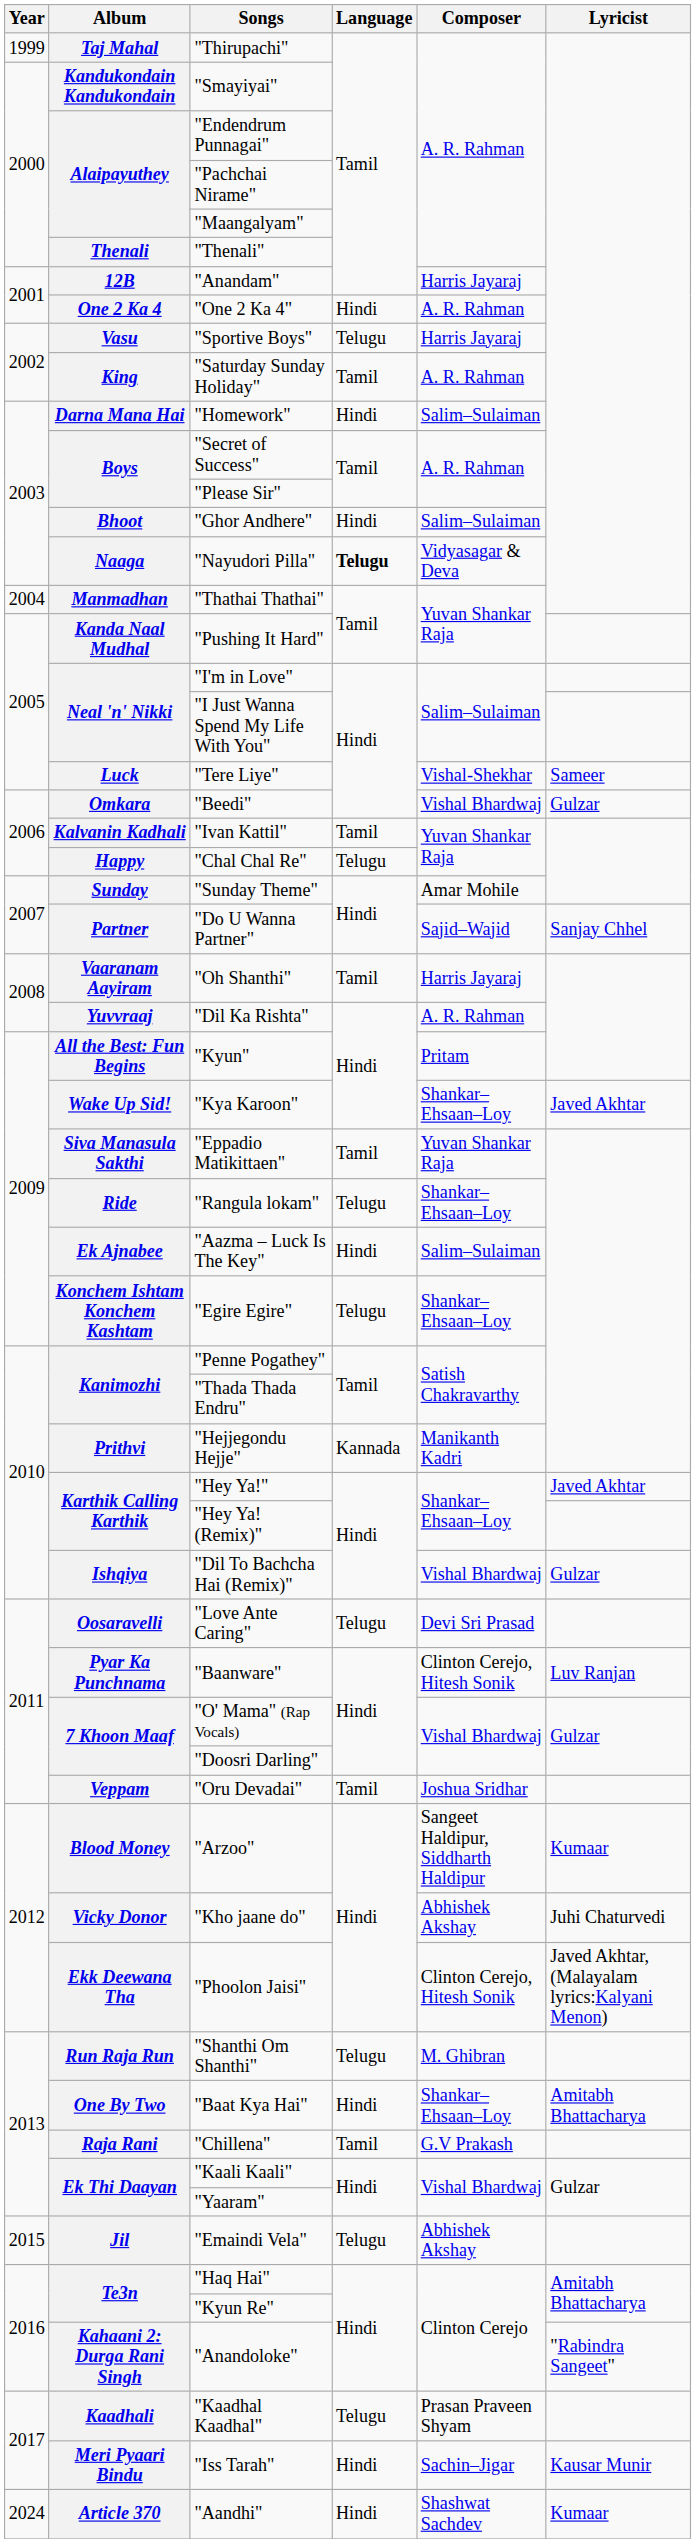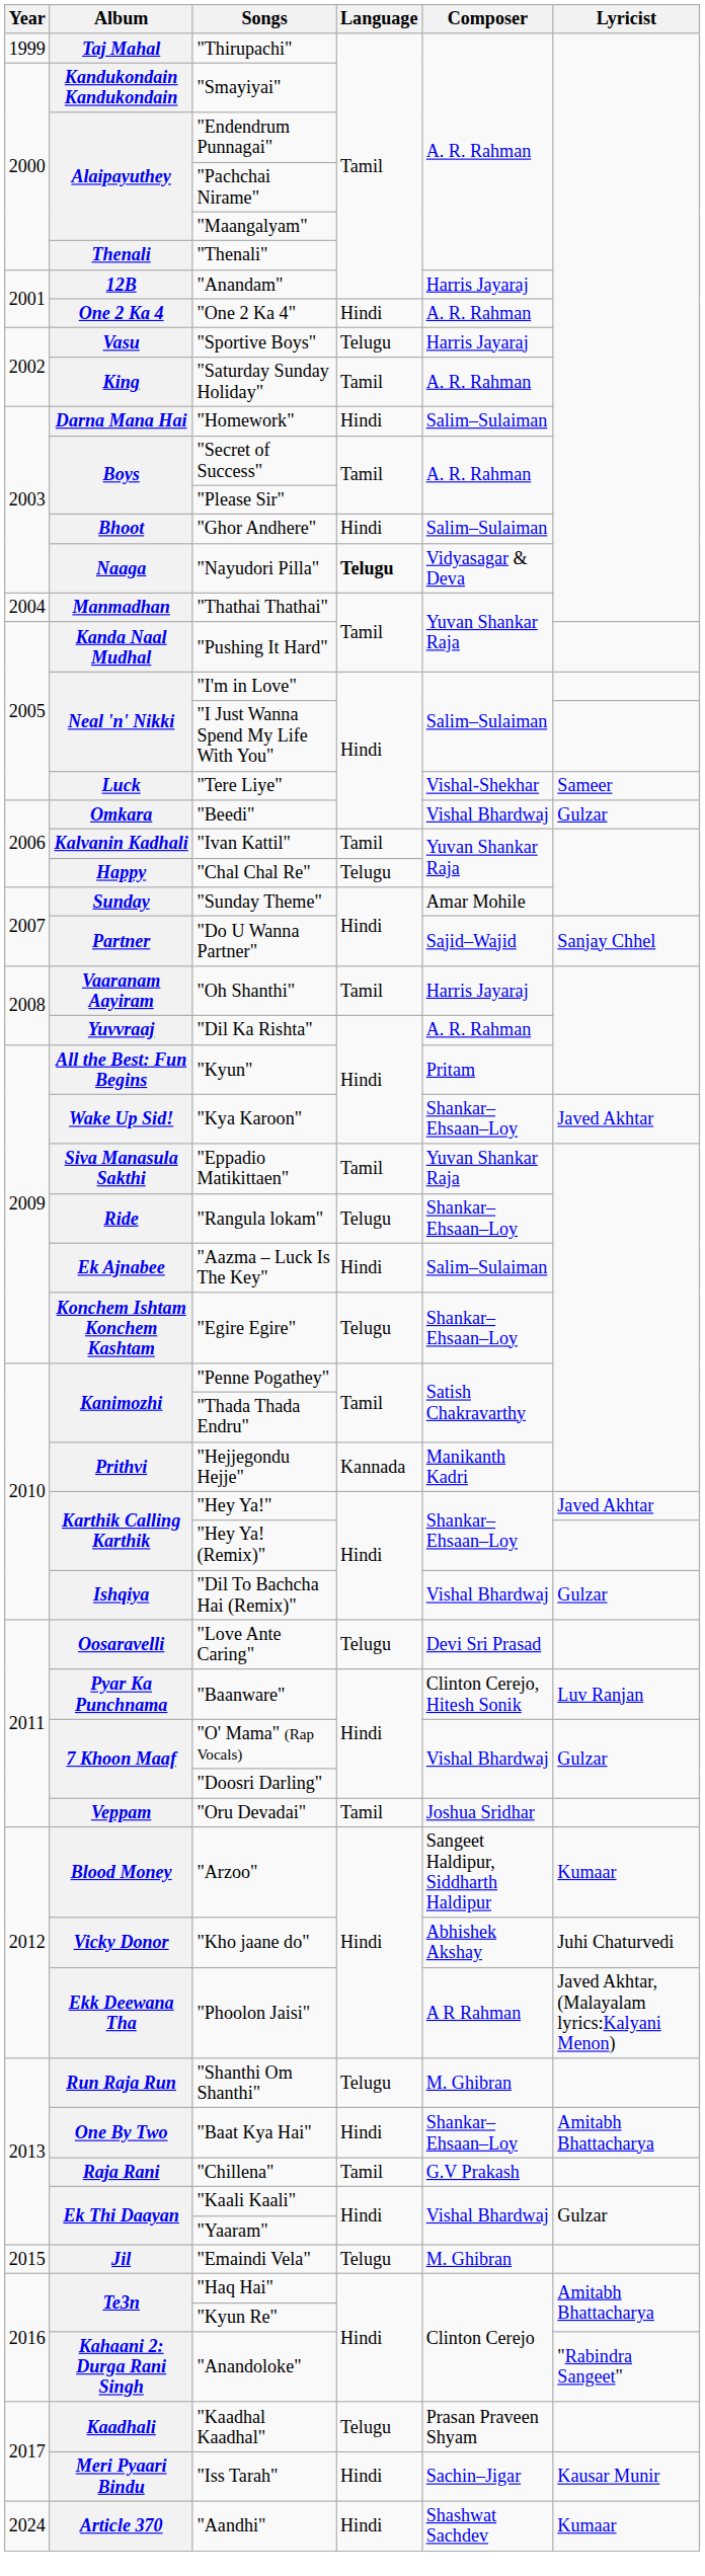"Phoolon Jaisi" | Composer: Clinton Cerejo, Hitesh Sonik -> A R Rahman
"Emaindi Vela" | Composer: Abhishek Akshay -> M. Ghibran
